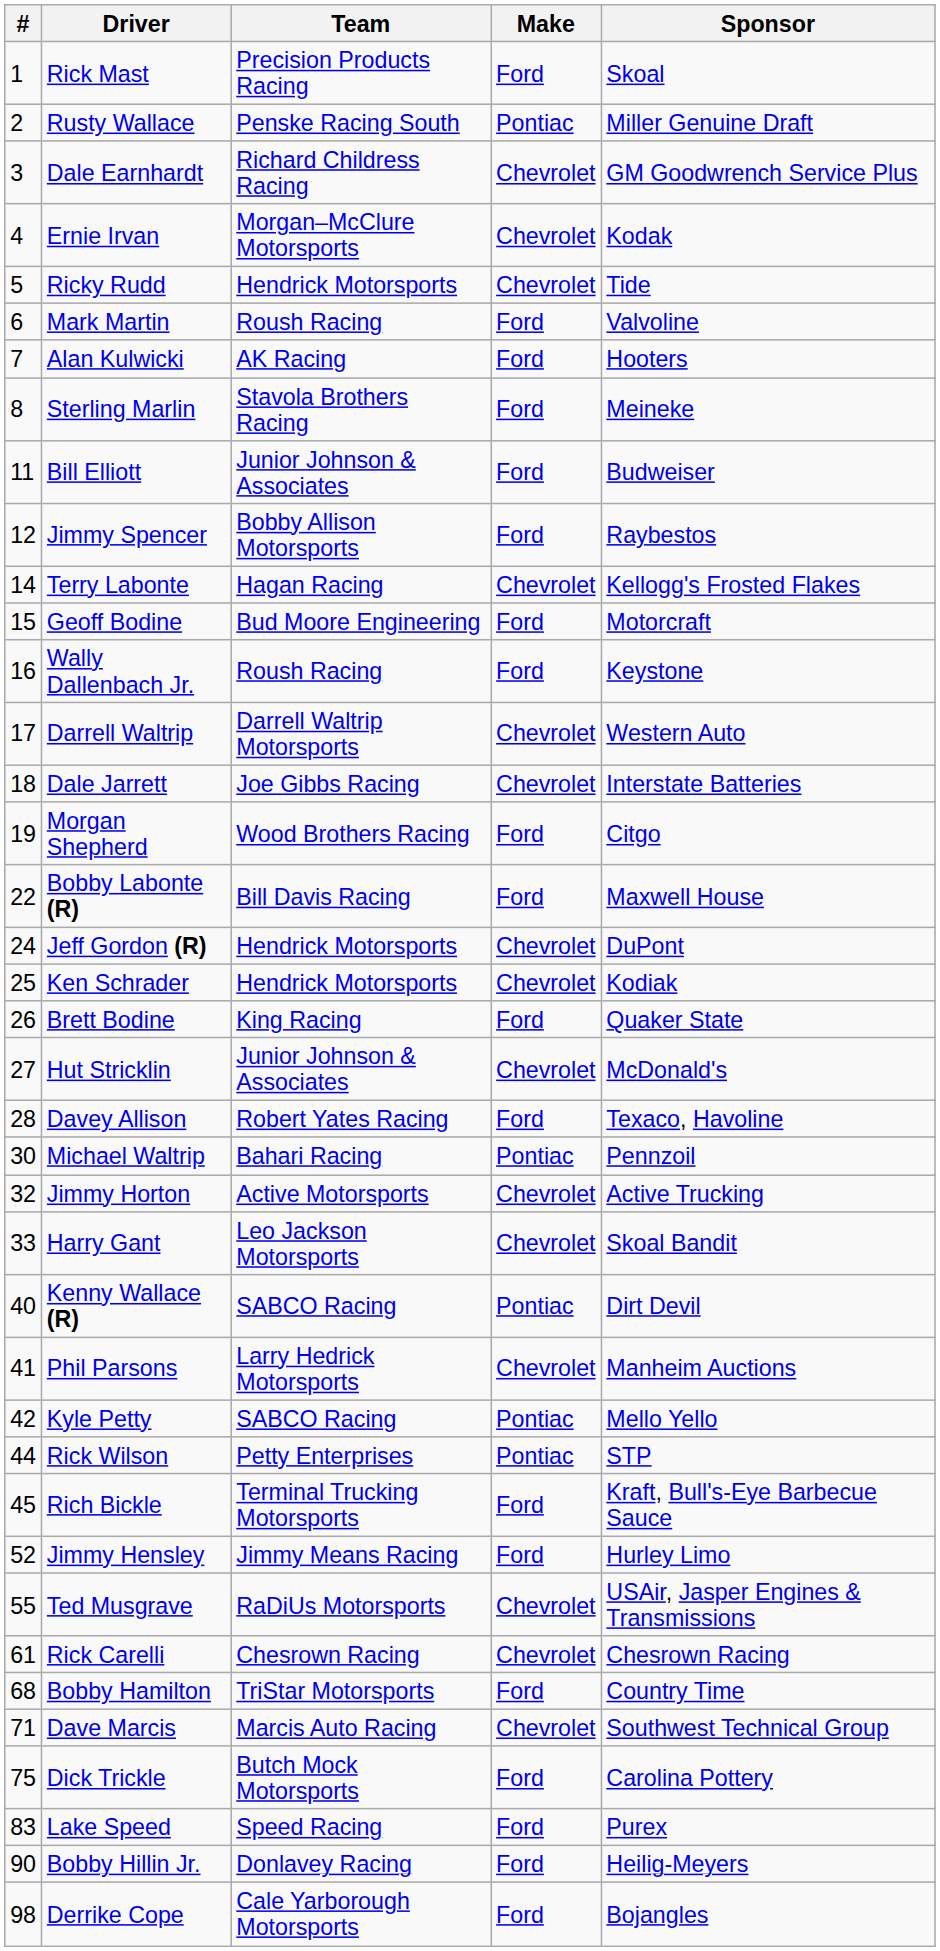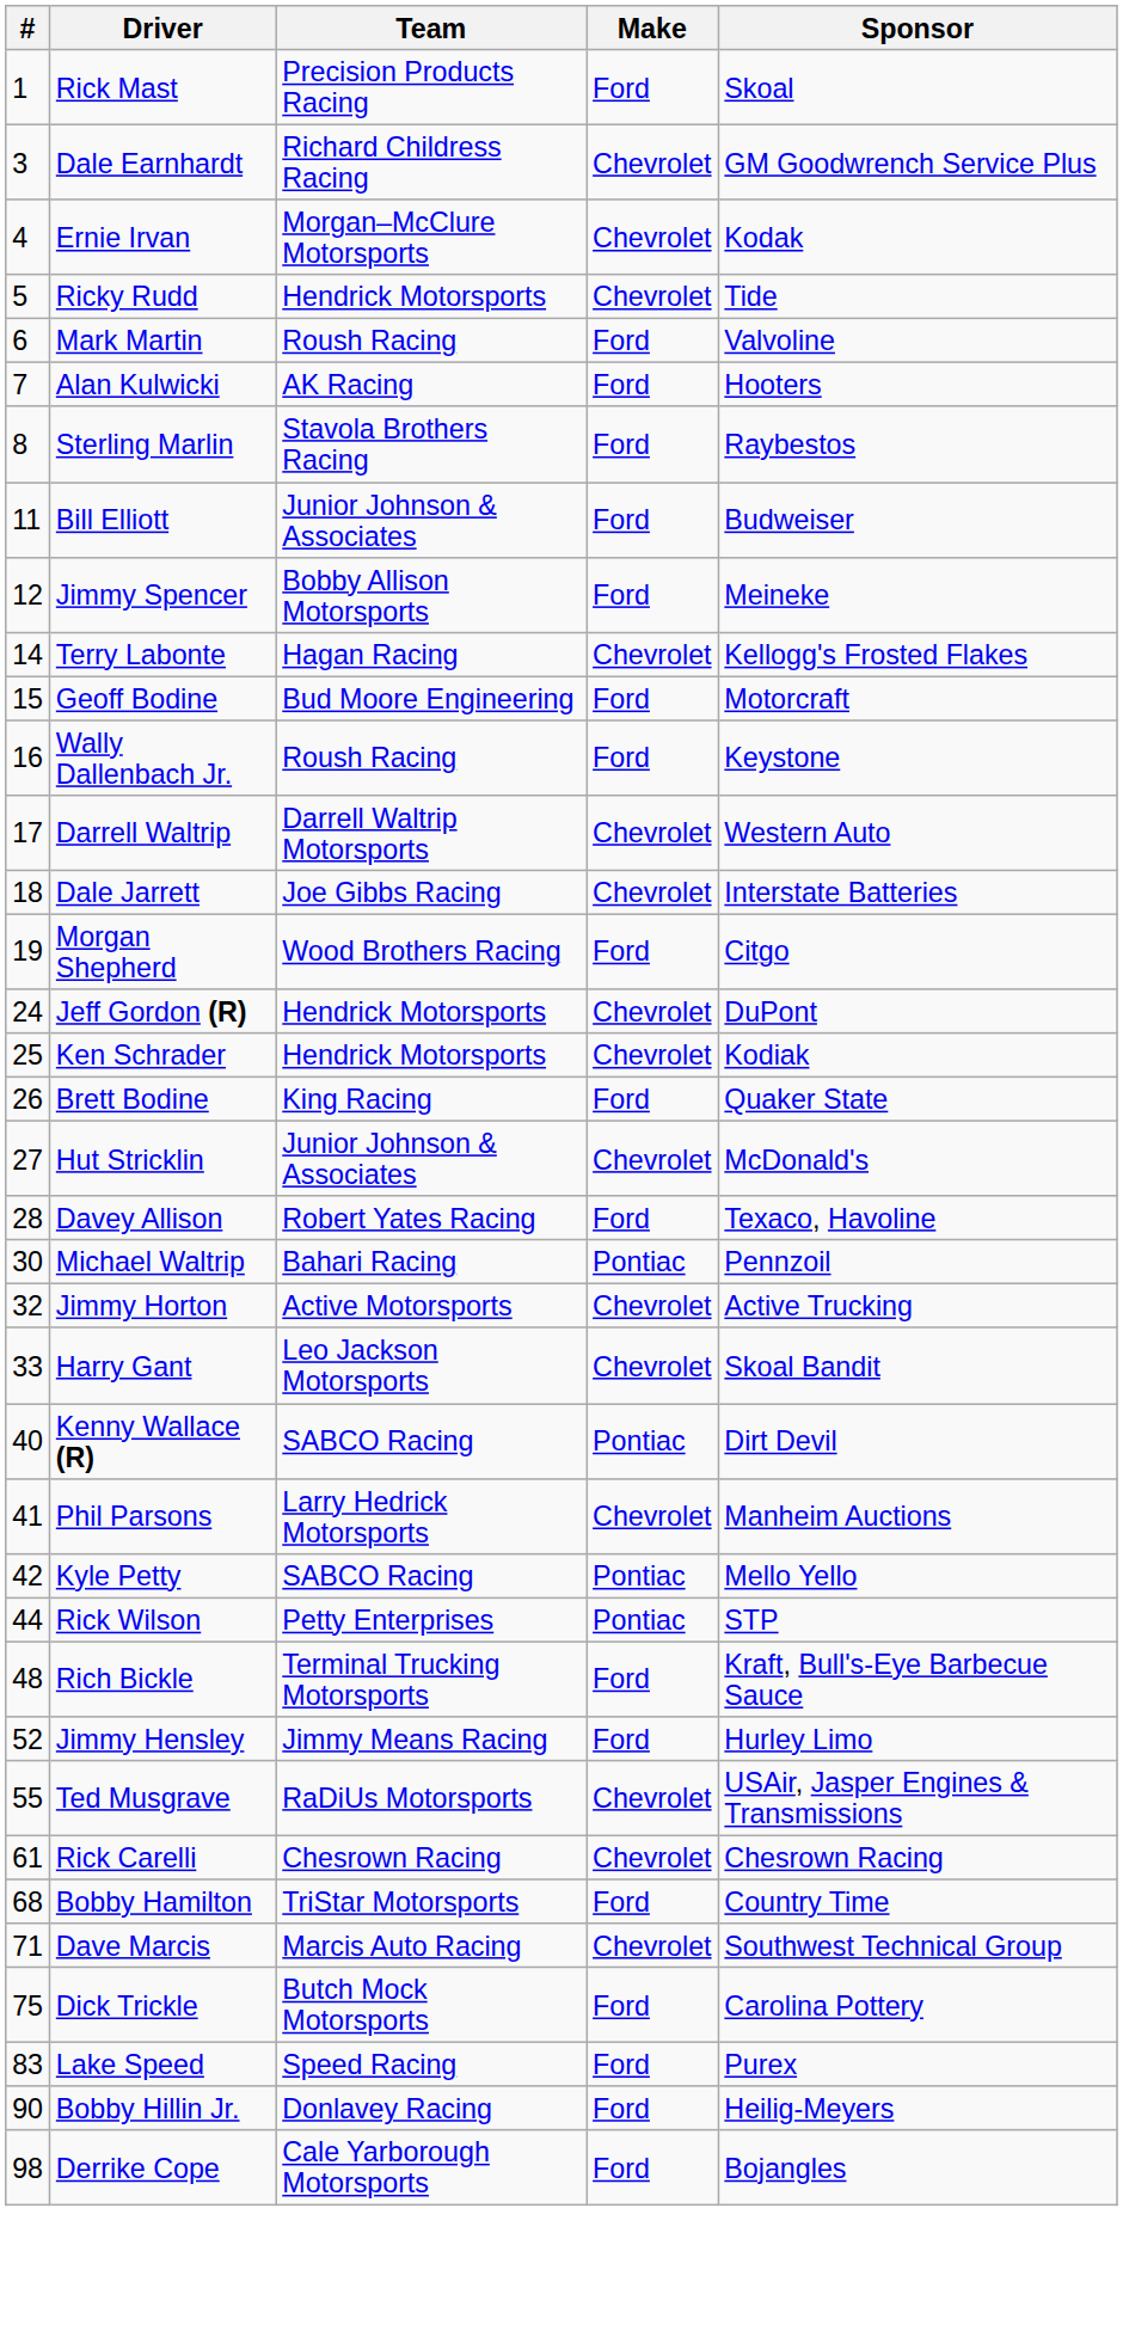- row: 2 | Rusty Wallace | Penske Racing South | Pontiac | Miller Genuine Draft
Sterling Marlin | Sponsor: Meineke -> Raybestos
Jimmy Spencer | Sponsor: Raybestos -> Meineke
- row: 22 | Bobby Labonte (R) | Bill Davis Racing | Ford | Maxwell House
Rich Bickle | #: 45 -> 48
